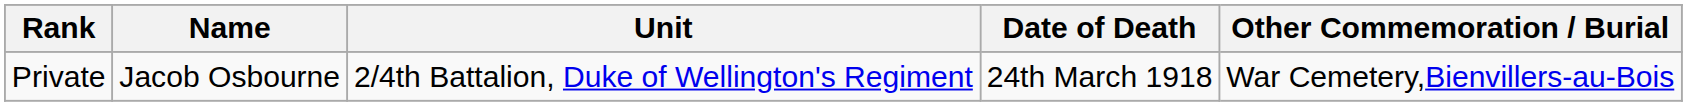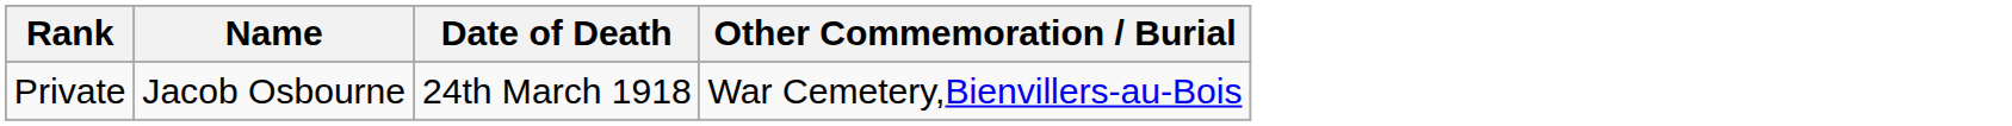- column: Unit | 2/4th Battalion, Duke of Wellington's Regiment
